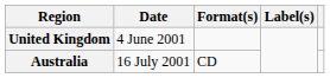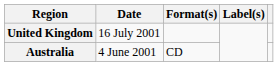United Kingdom | Date: 4 June 2001 -> 16 July 2001
Australia | Date: 16 July 2001 -> 4 June 2001
